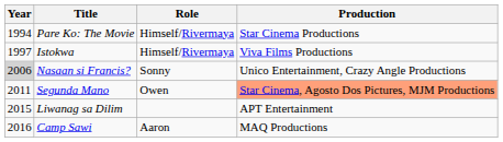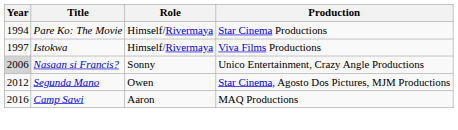Segunda Mano | Year: 2011 -> 2012
Segunda Mano | Production: lightsalmon background -> no background
- row: 2015 | Liwanag sa Dilim | APT Entertainment
